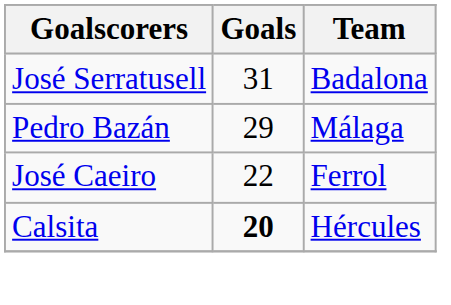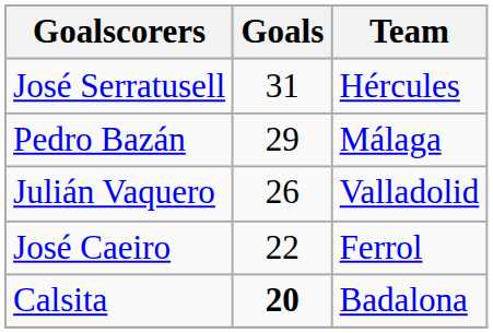José Serratusell | Team: Badalona -> Hércules
+ row: Julián Vaquero | 26 | Valladolid
Calsita | Team: Hércules -> Badalona
